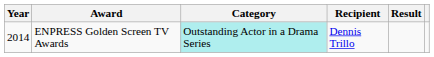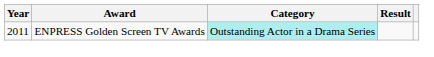- column: Recipient | Dennis Trillo
ENPRESS Golden Screen TV Awards | Year: 2014 -> 2011
